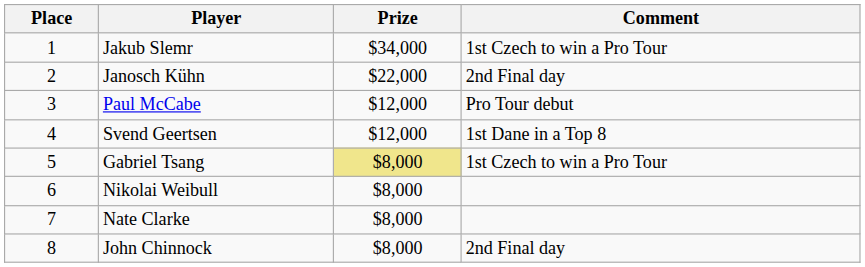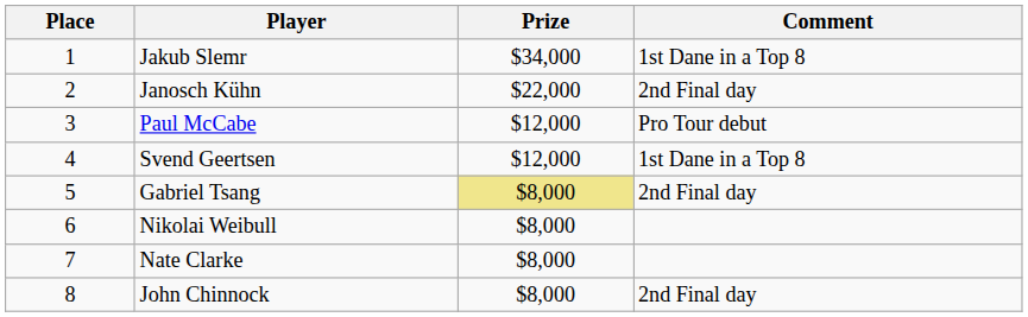Jakub Slemr | Comment: 1st Czech to win a Pro Tour -> 1st Dane in a Top 8
Gabriel Tsang | Comment: 1st Czech to win a Pro Tour -> 2nd Final day
